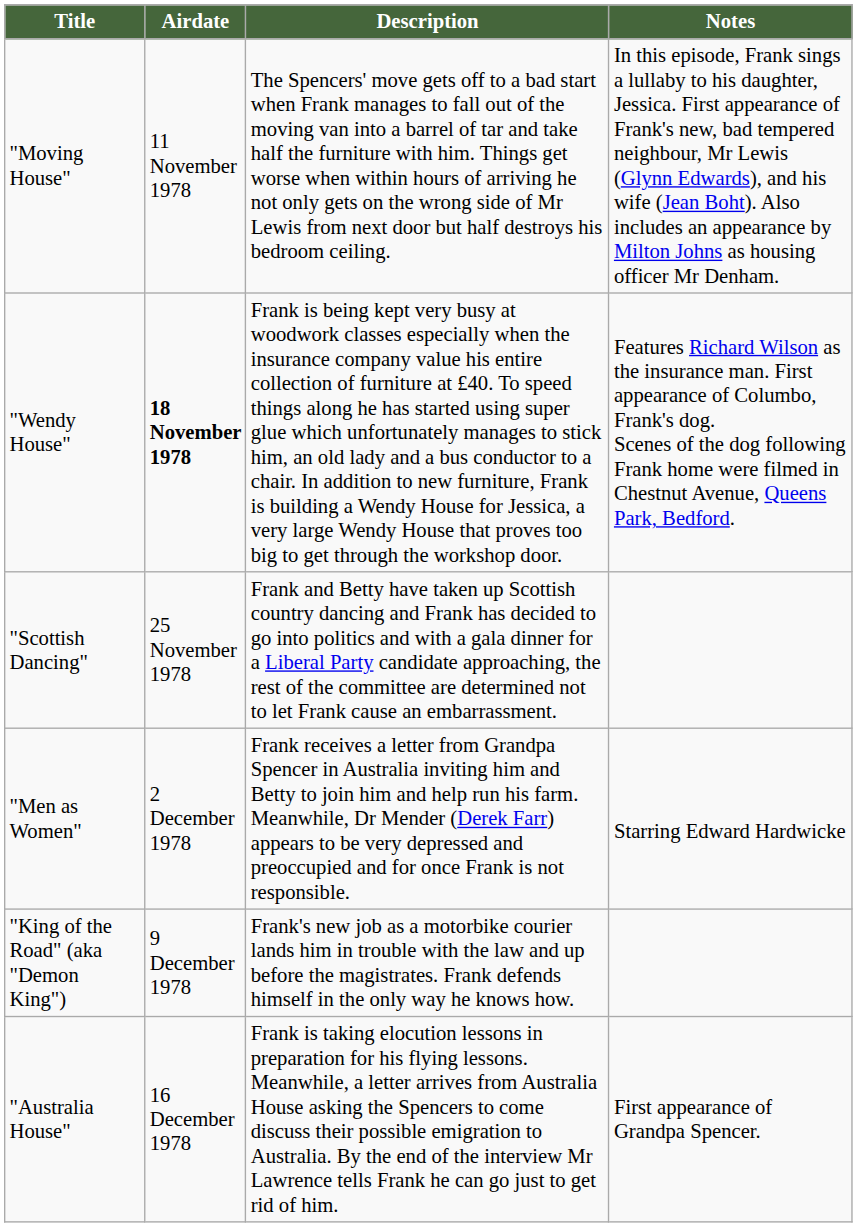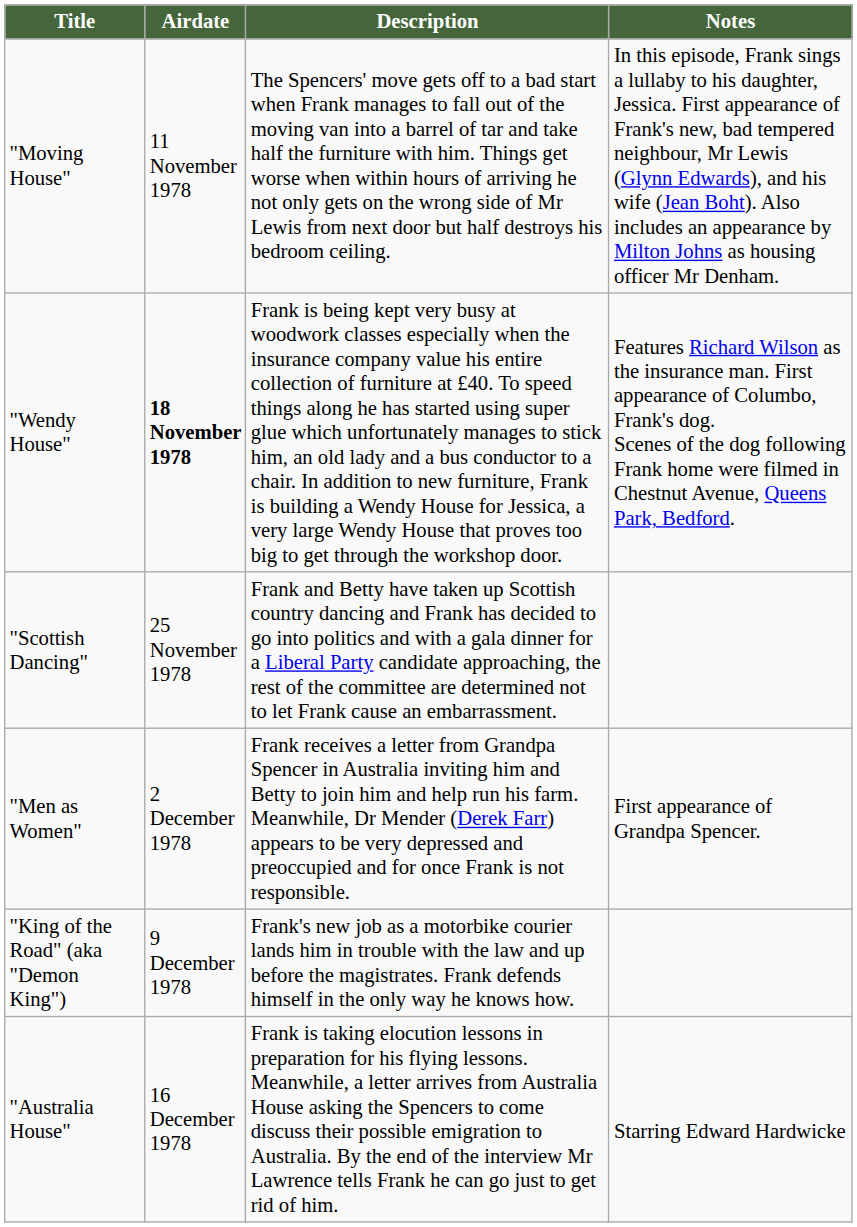"Men as Women" | Notes: Starring Edward Hardwicke -> First appearance of Grandpa Spencer.
"Australia House" | Notes: First appearance of Grandpa Spencer. -> Starring Edward Hardwicke
